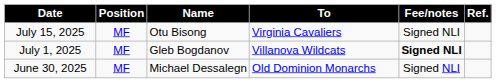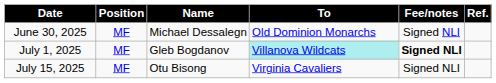rows swapped: June 30, 2025 <-> July 15, 2025
July 1, 2025 | To: no background -> paleturquoise background
